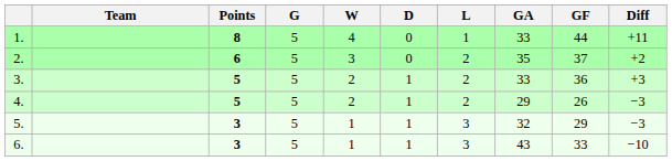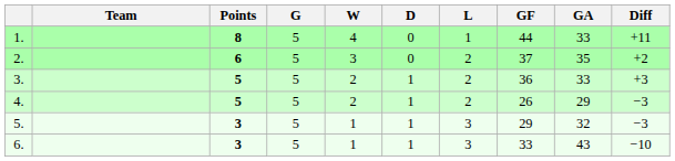columns swapped: GF <-> GA
